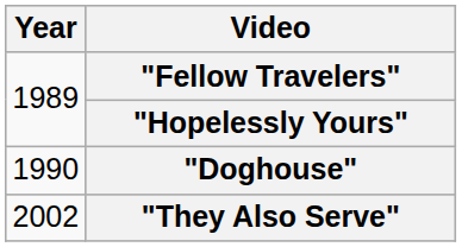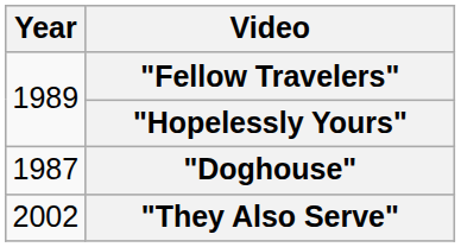"Doghouse" | Year: 1990 -> 1987
